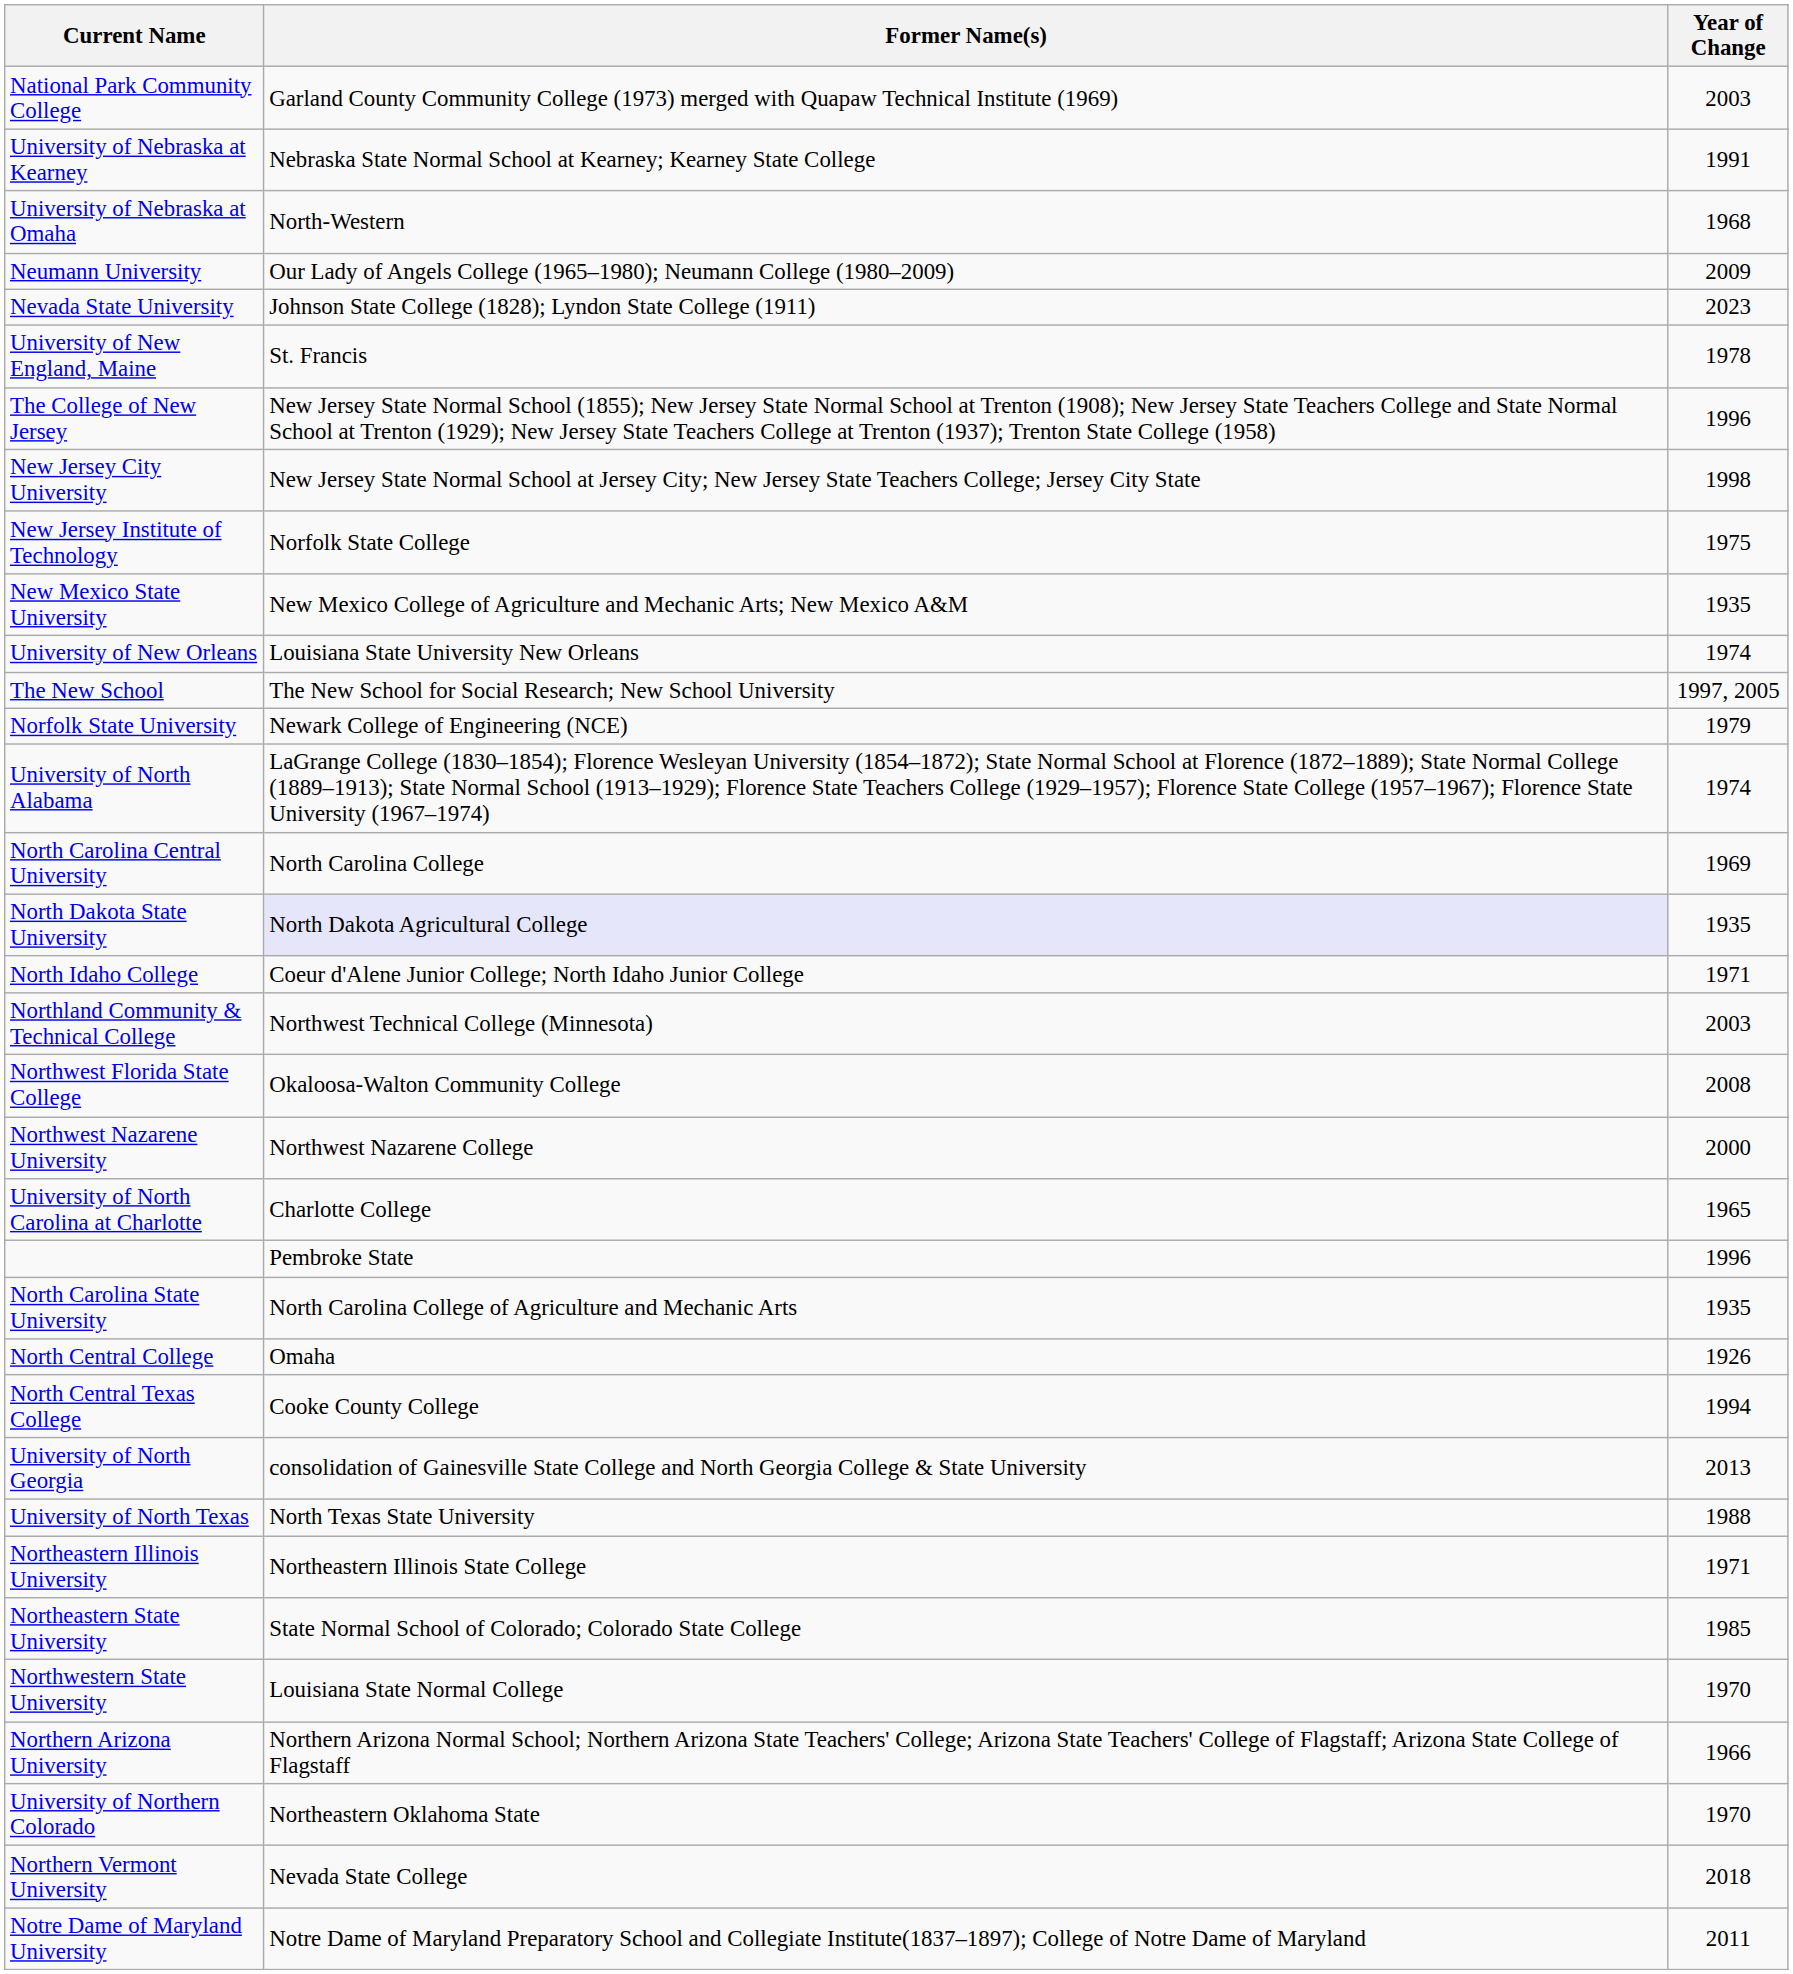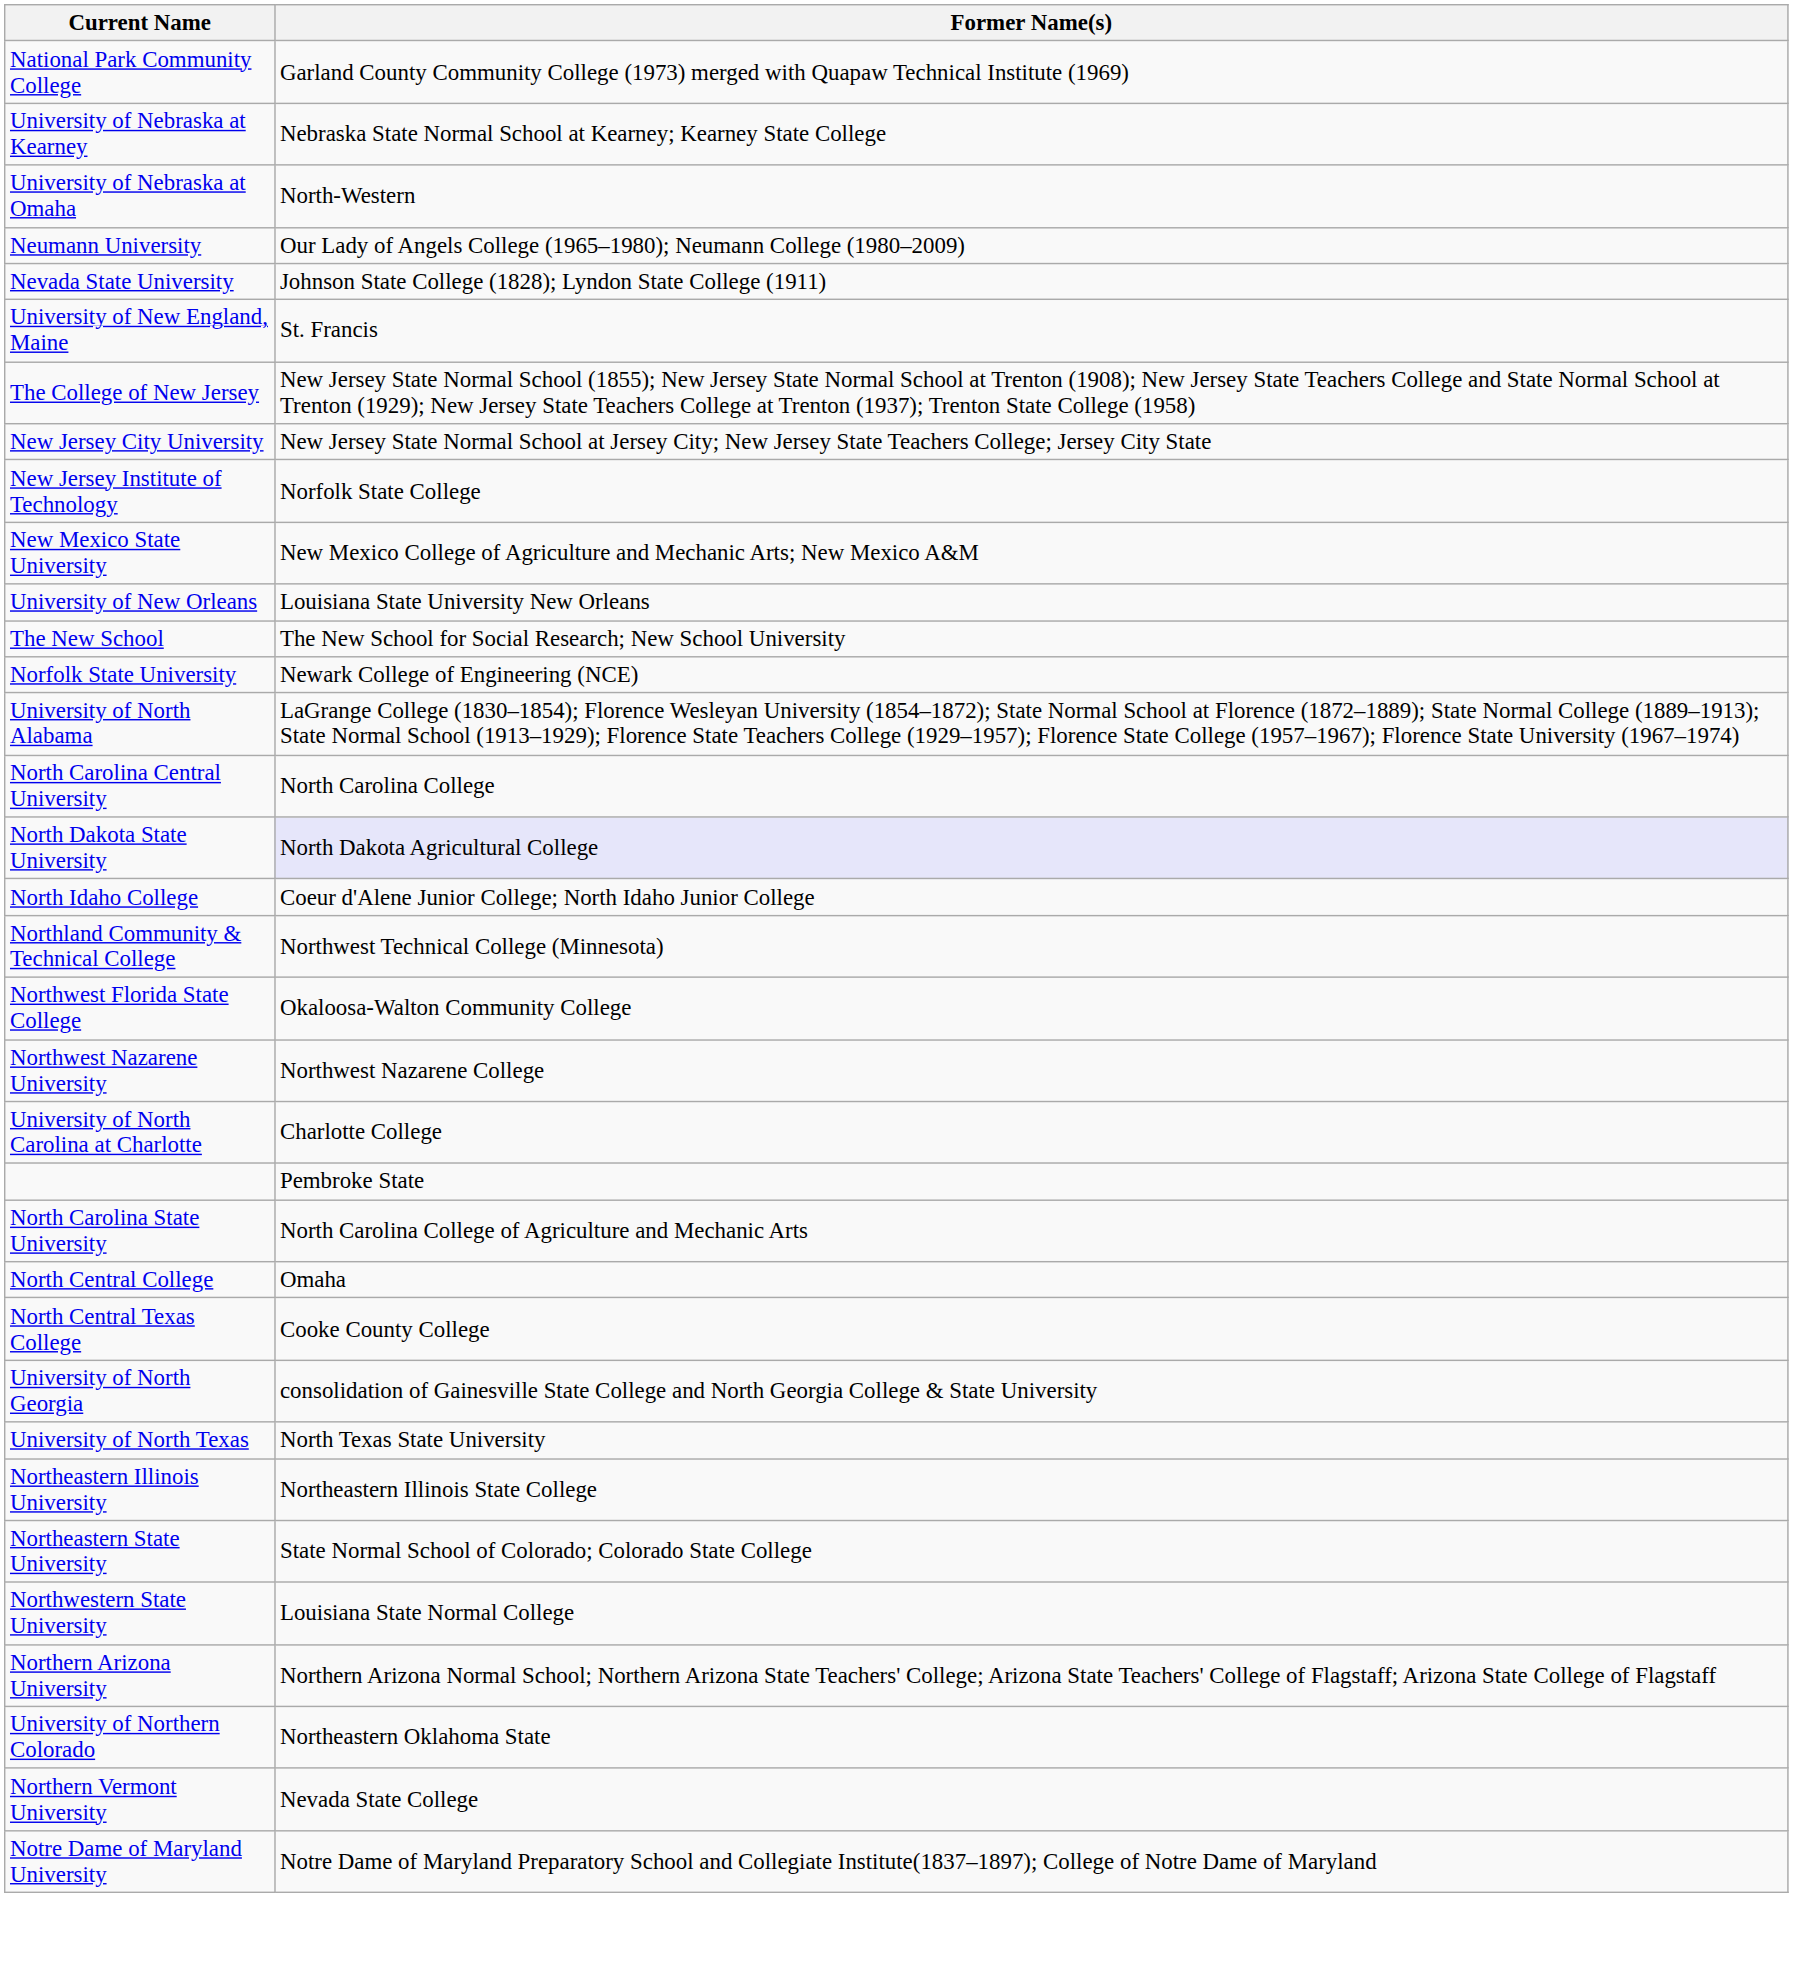- column: Year of Change | 2003 | 1991 | 1968 | 2009 | 2023 | 1978 | 1996 | 1998 | 1975 | 1935 | 1974 | 1997, 2005 | 1979 | 1974 | 1969 | 1935 | 1971 | 2003 | 2008 | 2000 | 1965 | 1996 | 1935 | 1926 | 1994 | 2013 | 1988 | 1971 | 1985 | 1970 | 1966 | 1970 | 2018 | 2011
